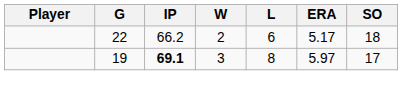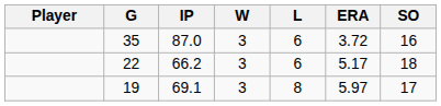+ row: 35 | 87.0 | 3 | 6 | 3.72 | 16
22 | W: 2 -> 3
19 | IP: bold -> normal
